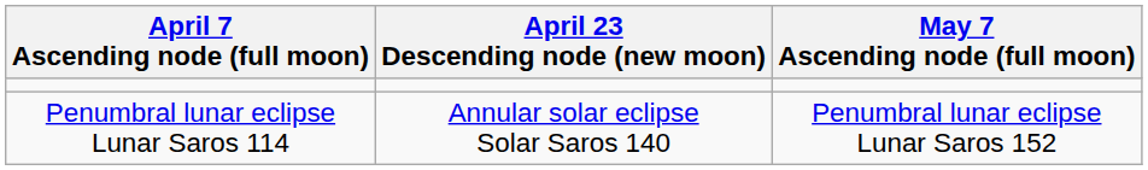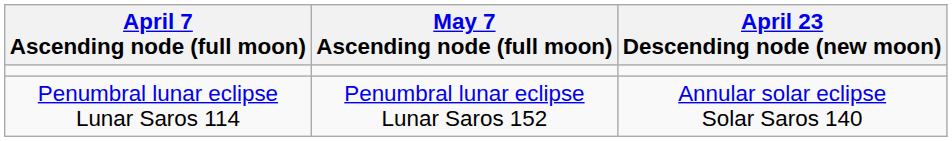columns swapped: April 23 Descending node (new moon) <-> May 7 Ascending node (full moon)
